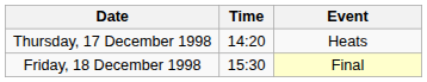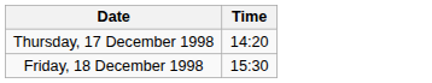- column: Event | Heats | Final
